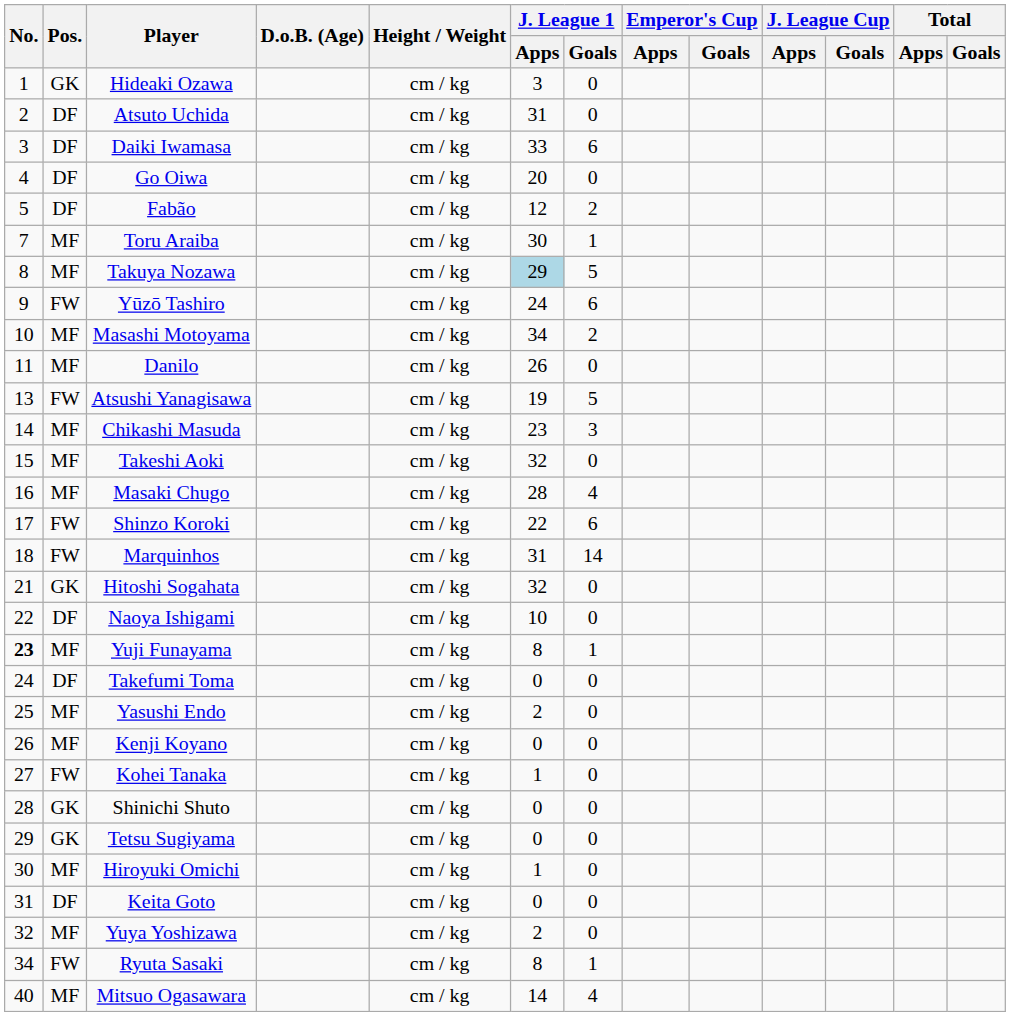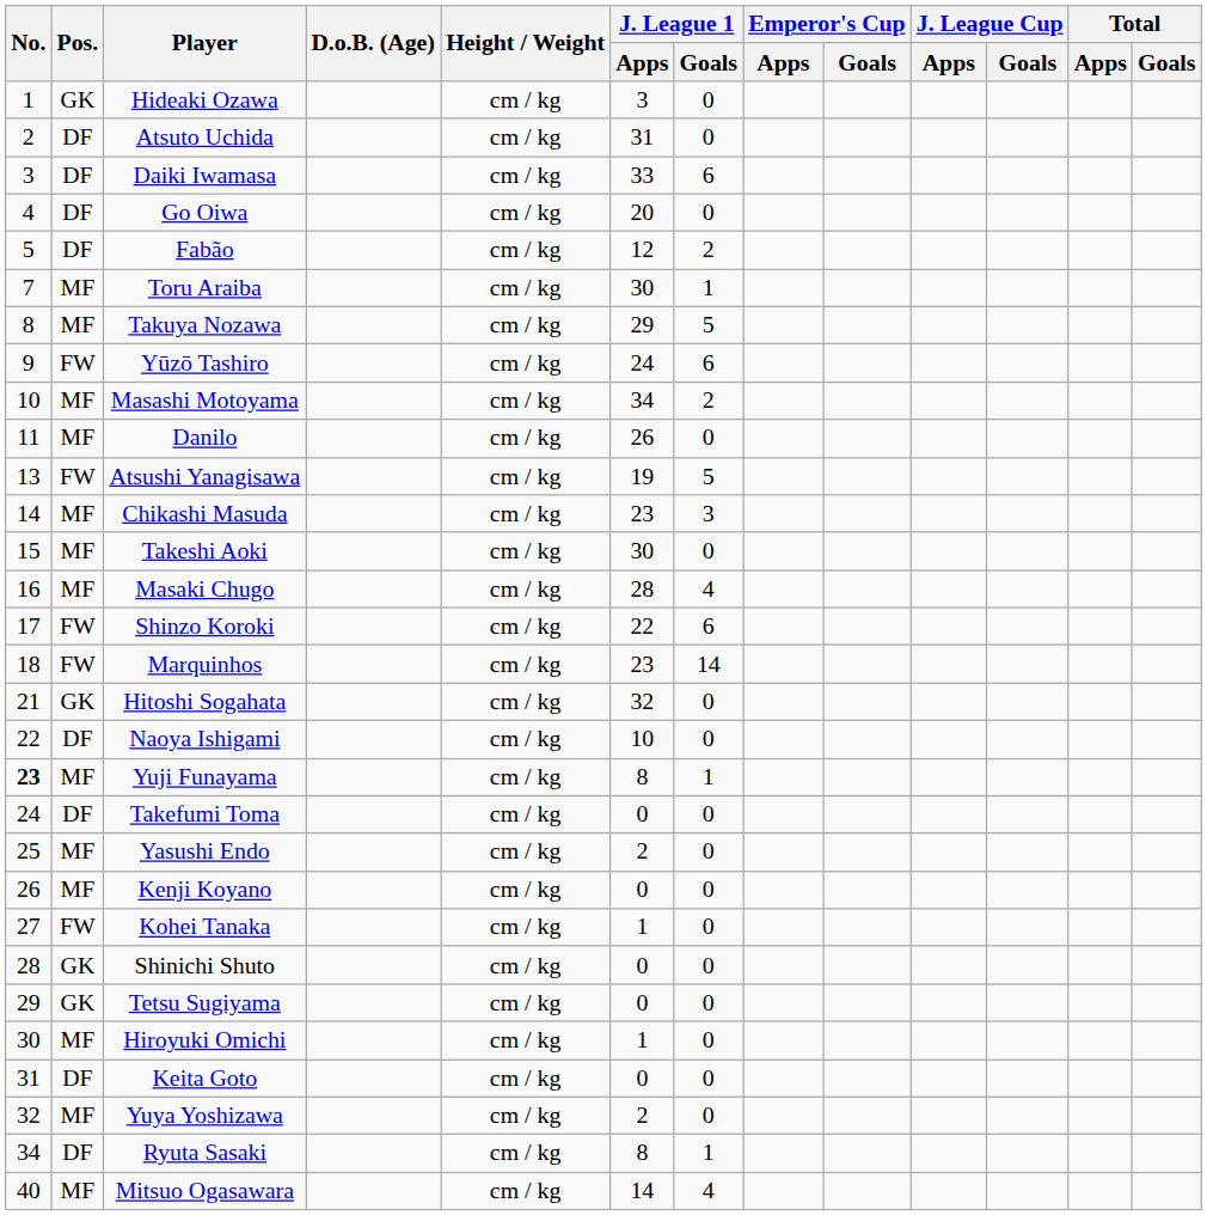Takuya Nozawa | J. League 1 / Apps: lightblue background -> no background
Takeshi Aoki | J. League 1 / Apps: 32 -> 30
Marquinhos | J. League 1 / Apps: 31 -> 23
Ryuta Sasaki | Pos.: FW -> DF
